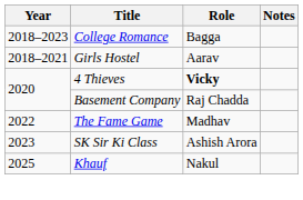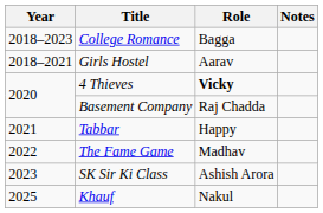+ row: 2021 | Tabbar | Happy
